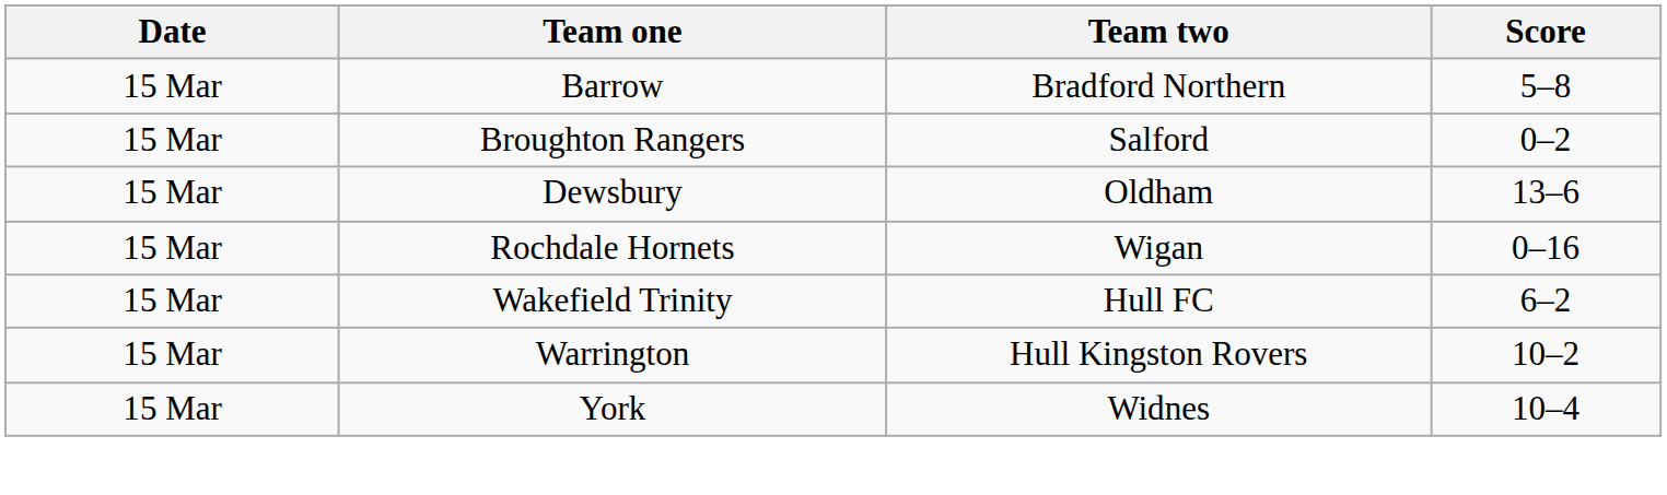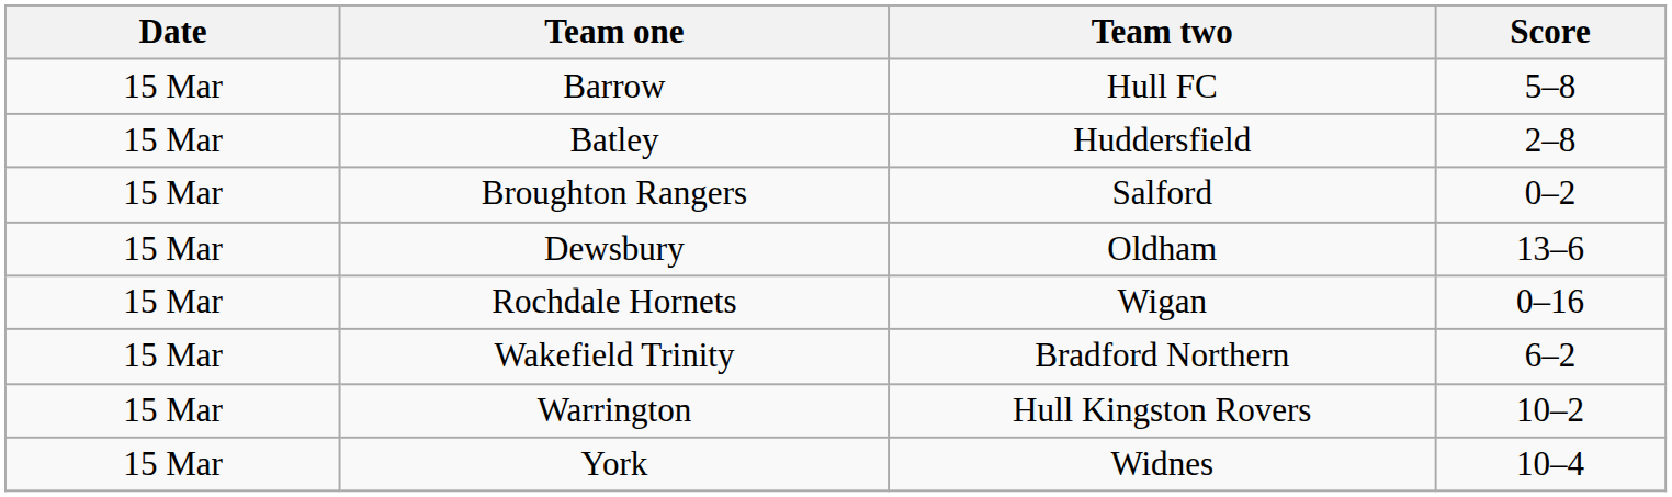Barrow | Team two: Bradford Northern -> Hull FC
+ row: 15 Mar | Batley | Huddersfield | 2–8
Wakefield Trinity | Team two: Hull FC -> Bradford Northern
